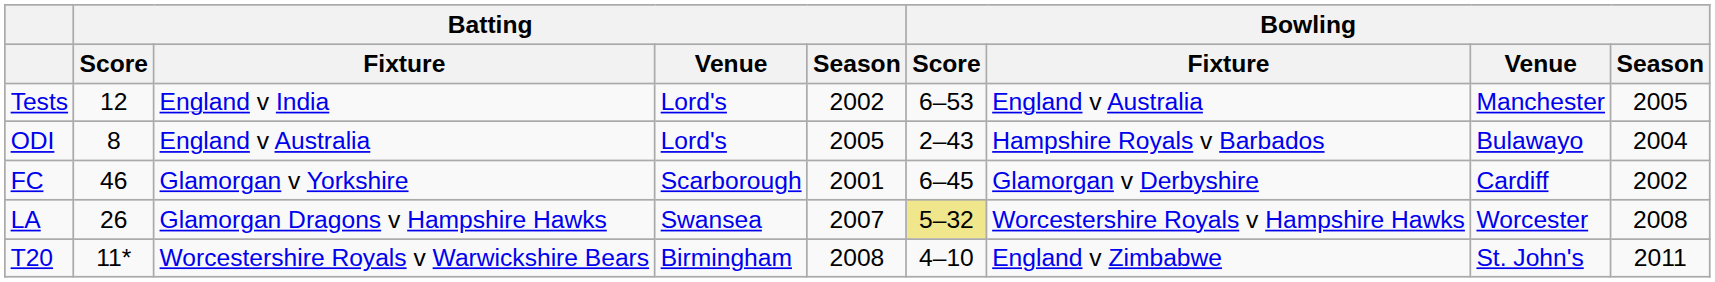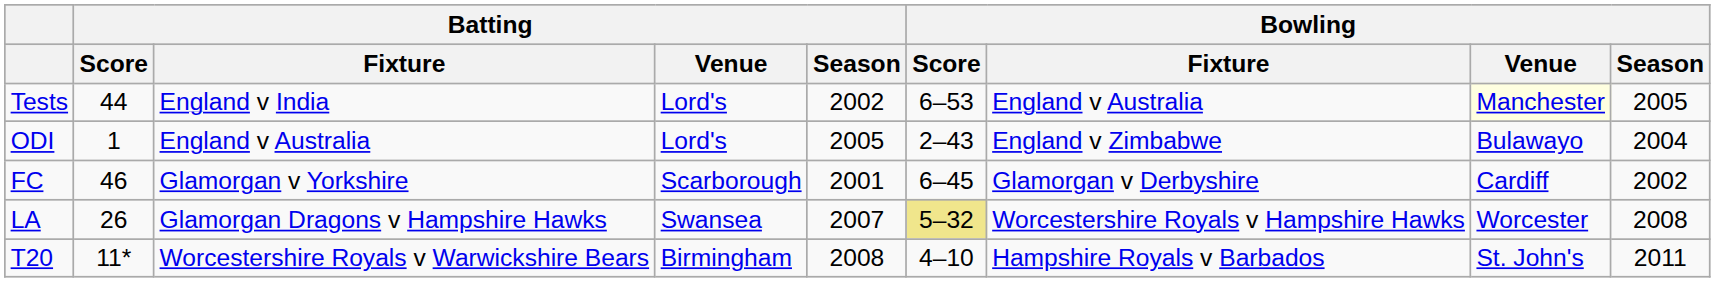Tests | Batting / Score: 12 -> 44
Tests | Bowling / Venue: no background -> lightyellow background
ODI | Batting / Score: 8 -> 1
ODI | Bowling / Fixture: Hampshire Royals v Barbados -> England v Zimbabwe
T20 | Bowling / Fixture: England v Zimbabwe -> Hampshire Royals v Barbados
